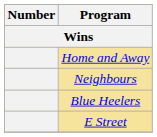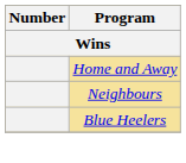- row: E Street
